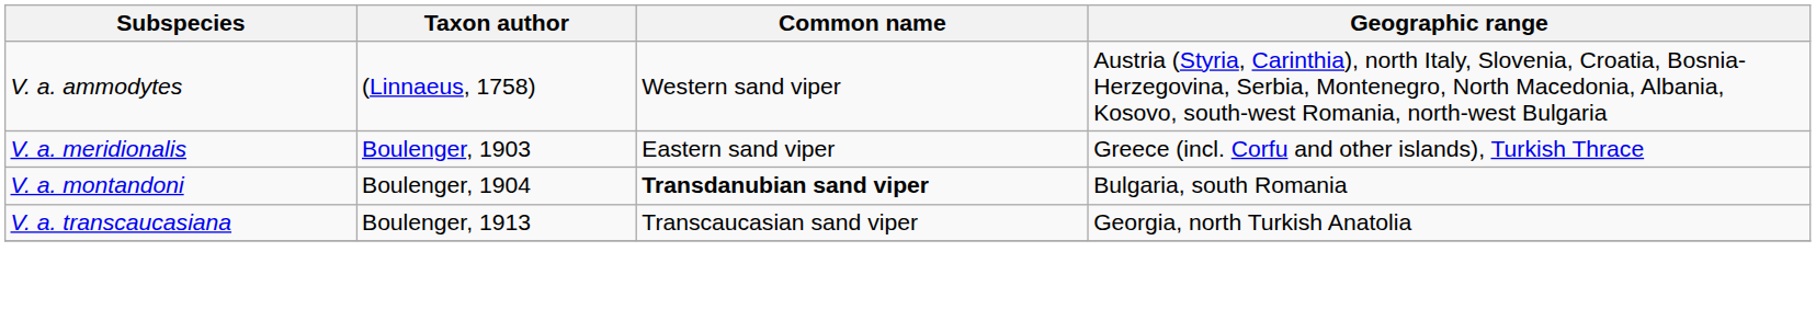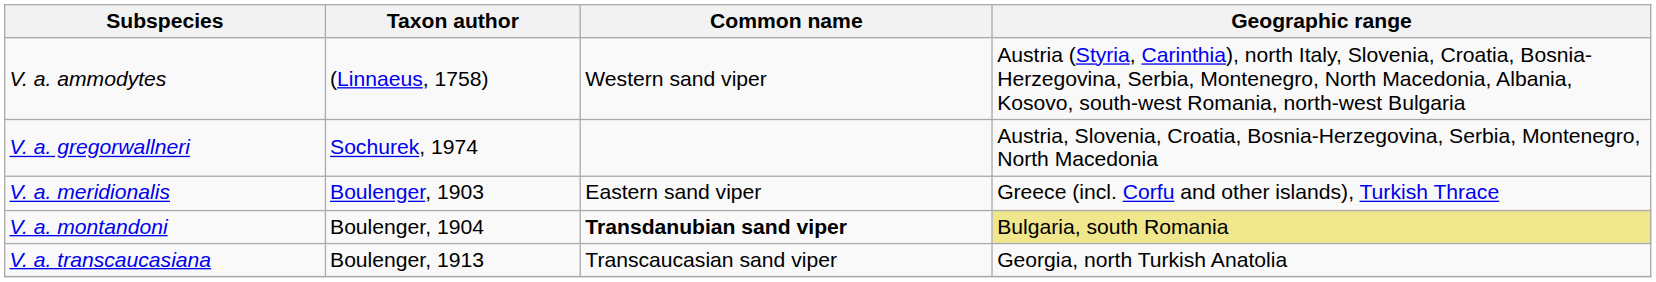+ row: V. a. gregorwallneri | Sochurek, 1974 | Austria, Slovenia, Croatia, Bosnia-Herzegovina, Serbia, Montenegro, North Macedonia
V. a. montandoni | Geographic range: no background -> khaki background
